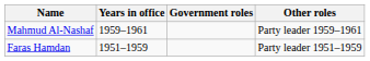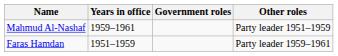Mahmud Al-Nashaf | Other roles: Party leader 1959–1961 -> Party leader 1951–1959
Faras Hamdan | Other roles: Party leader 1951–1959 -> Party leader 1959–1961
